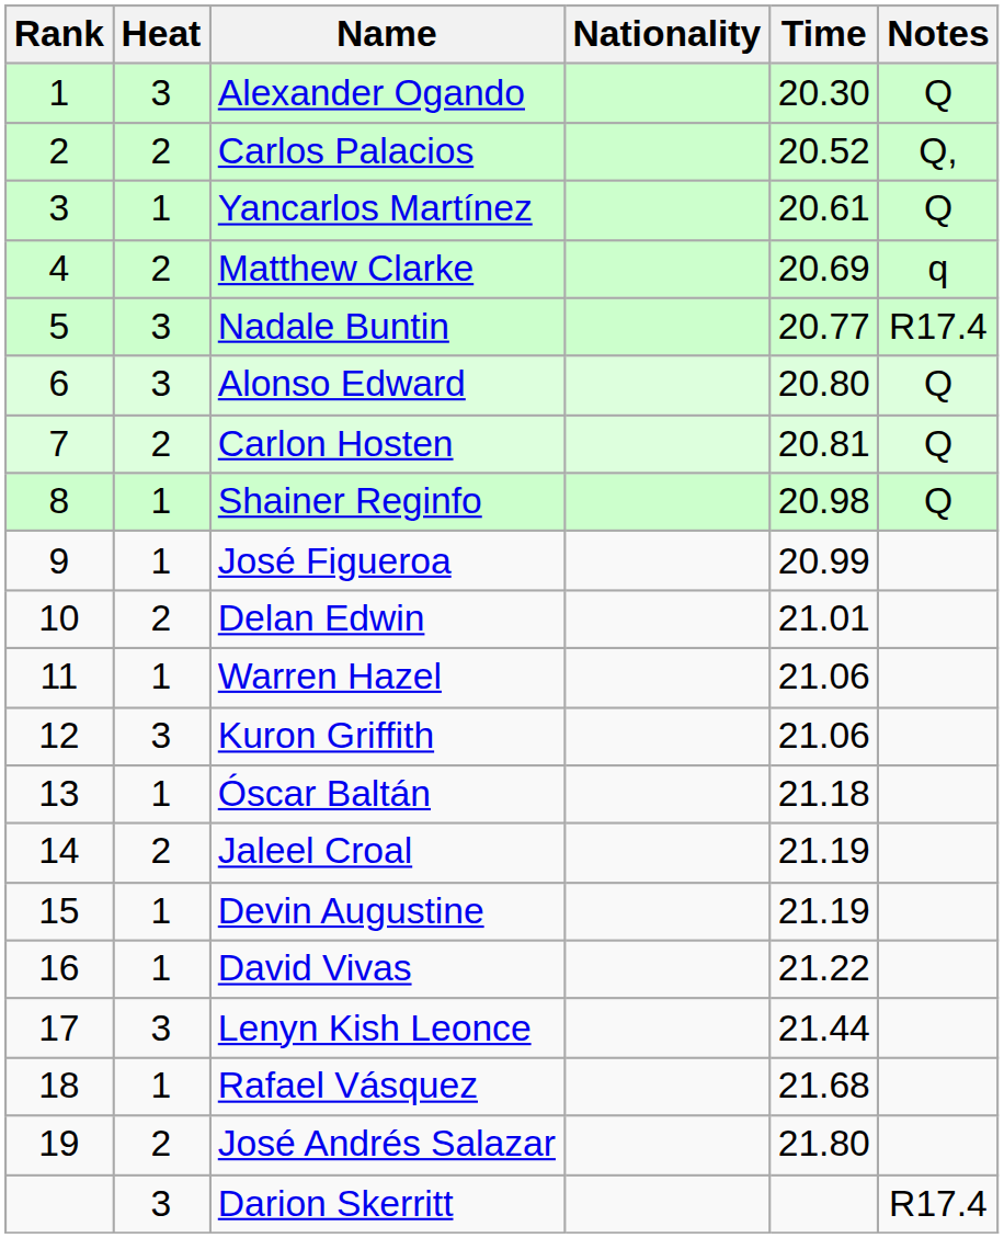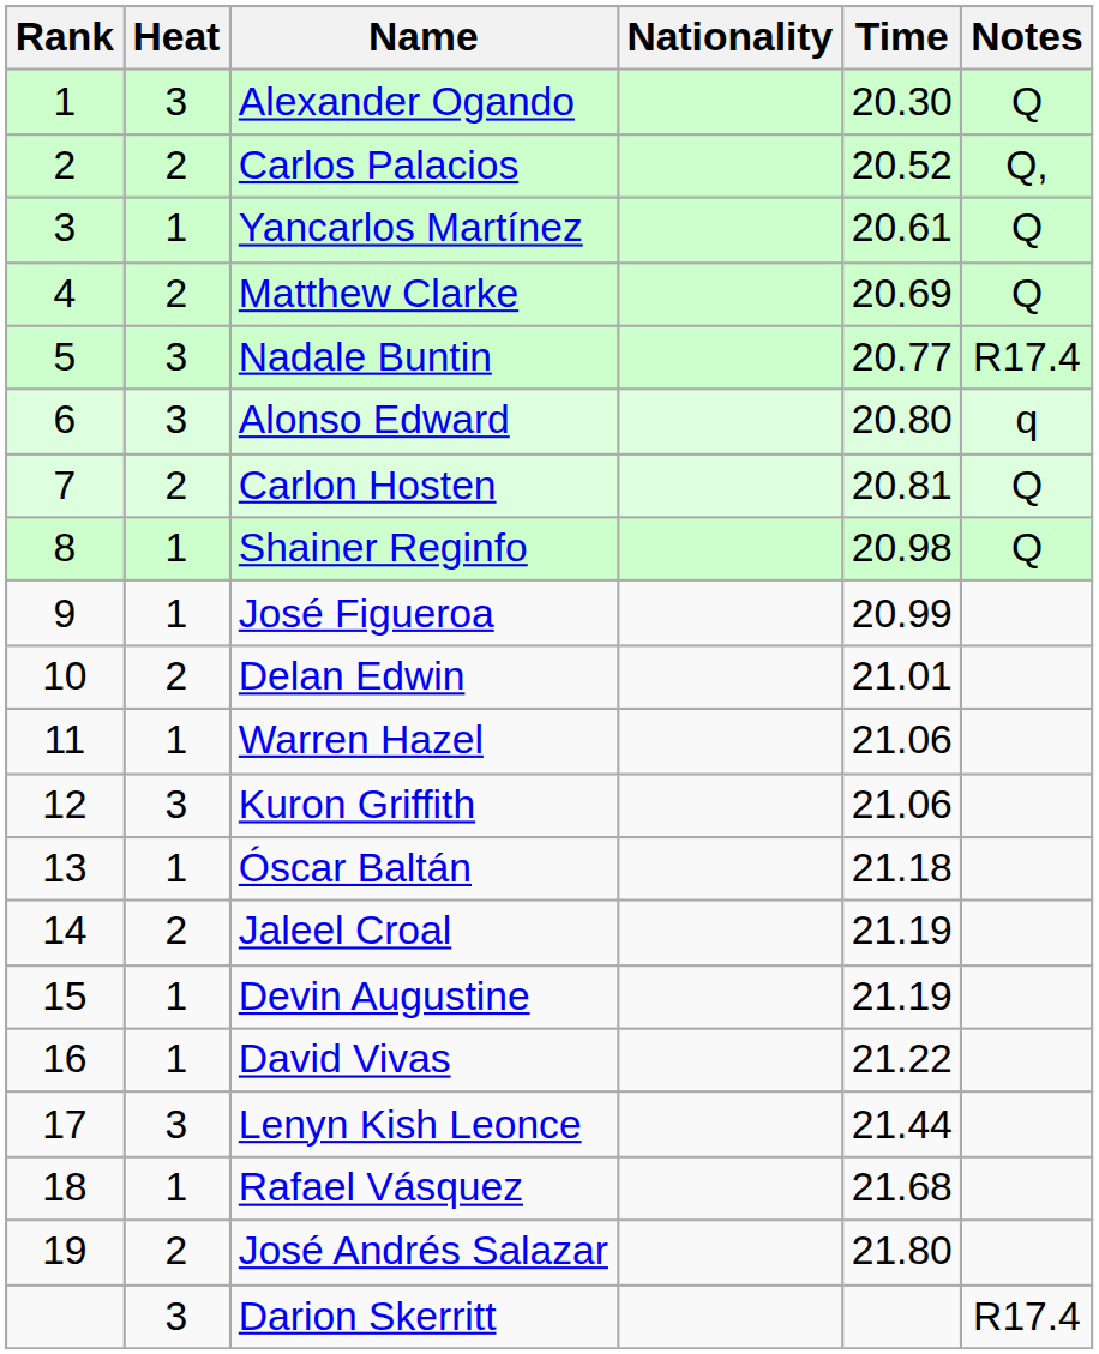Matthew Clarke | Notes: q -> Q
Alonso Edward | Notes: Q -> q
